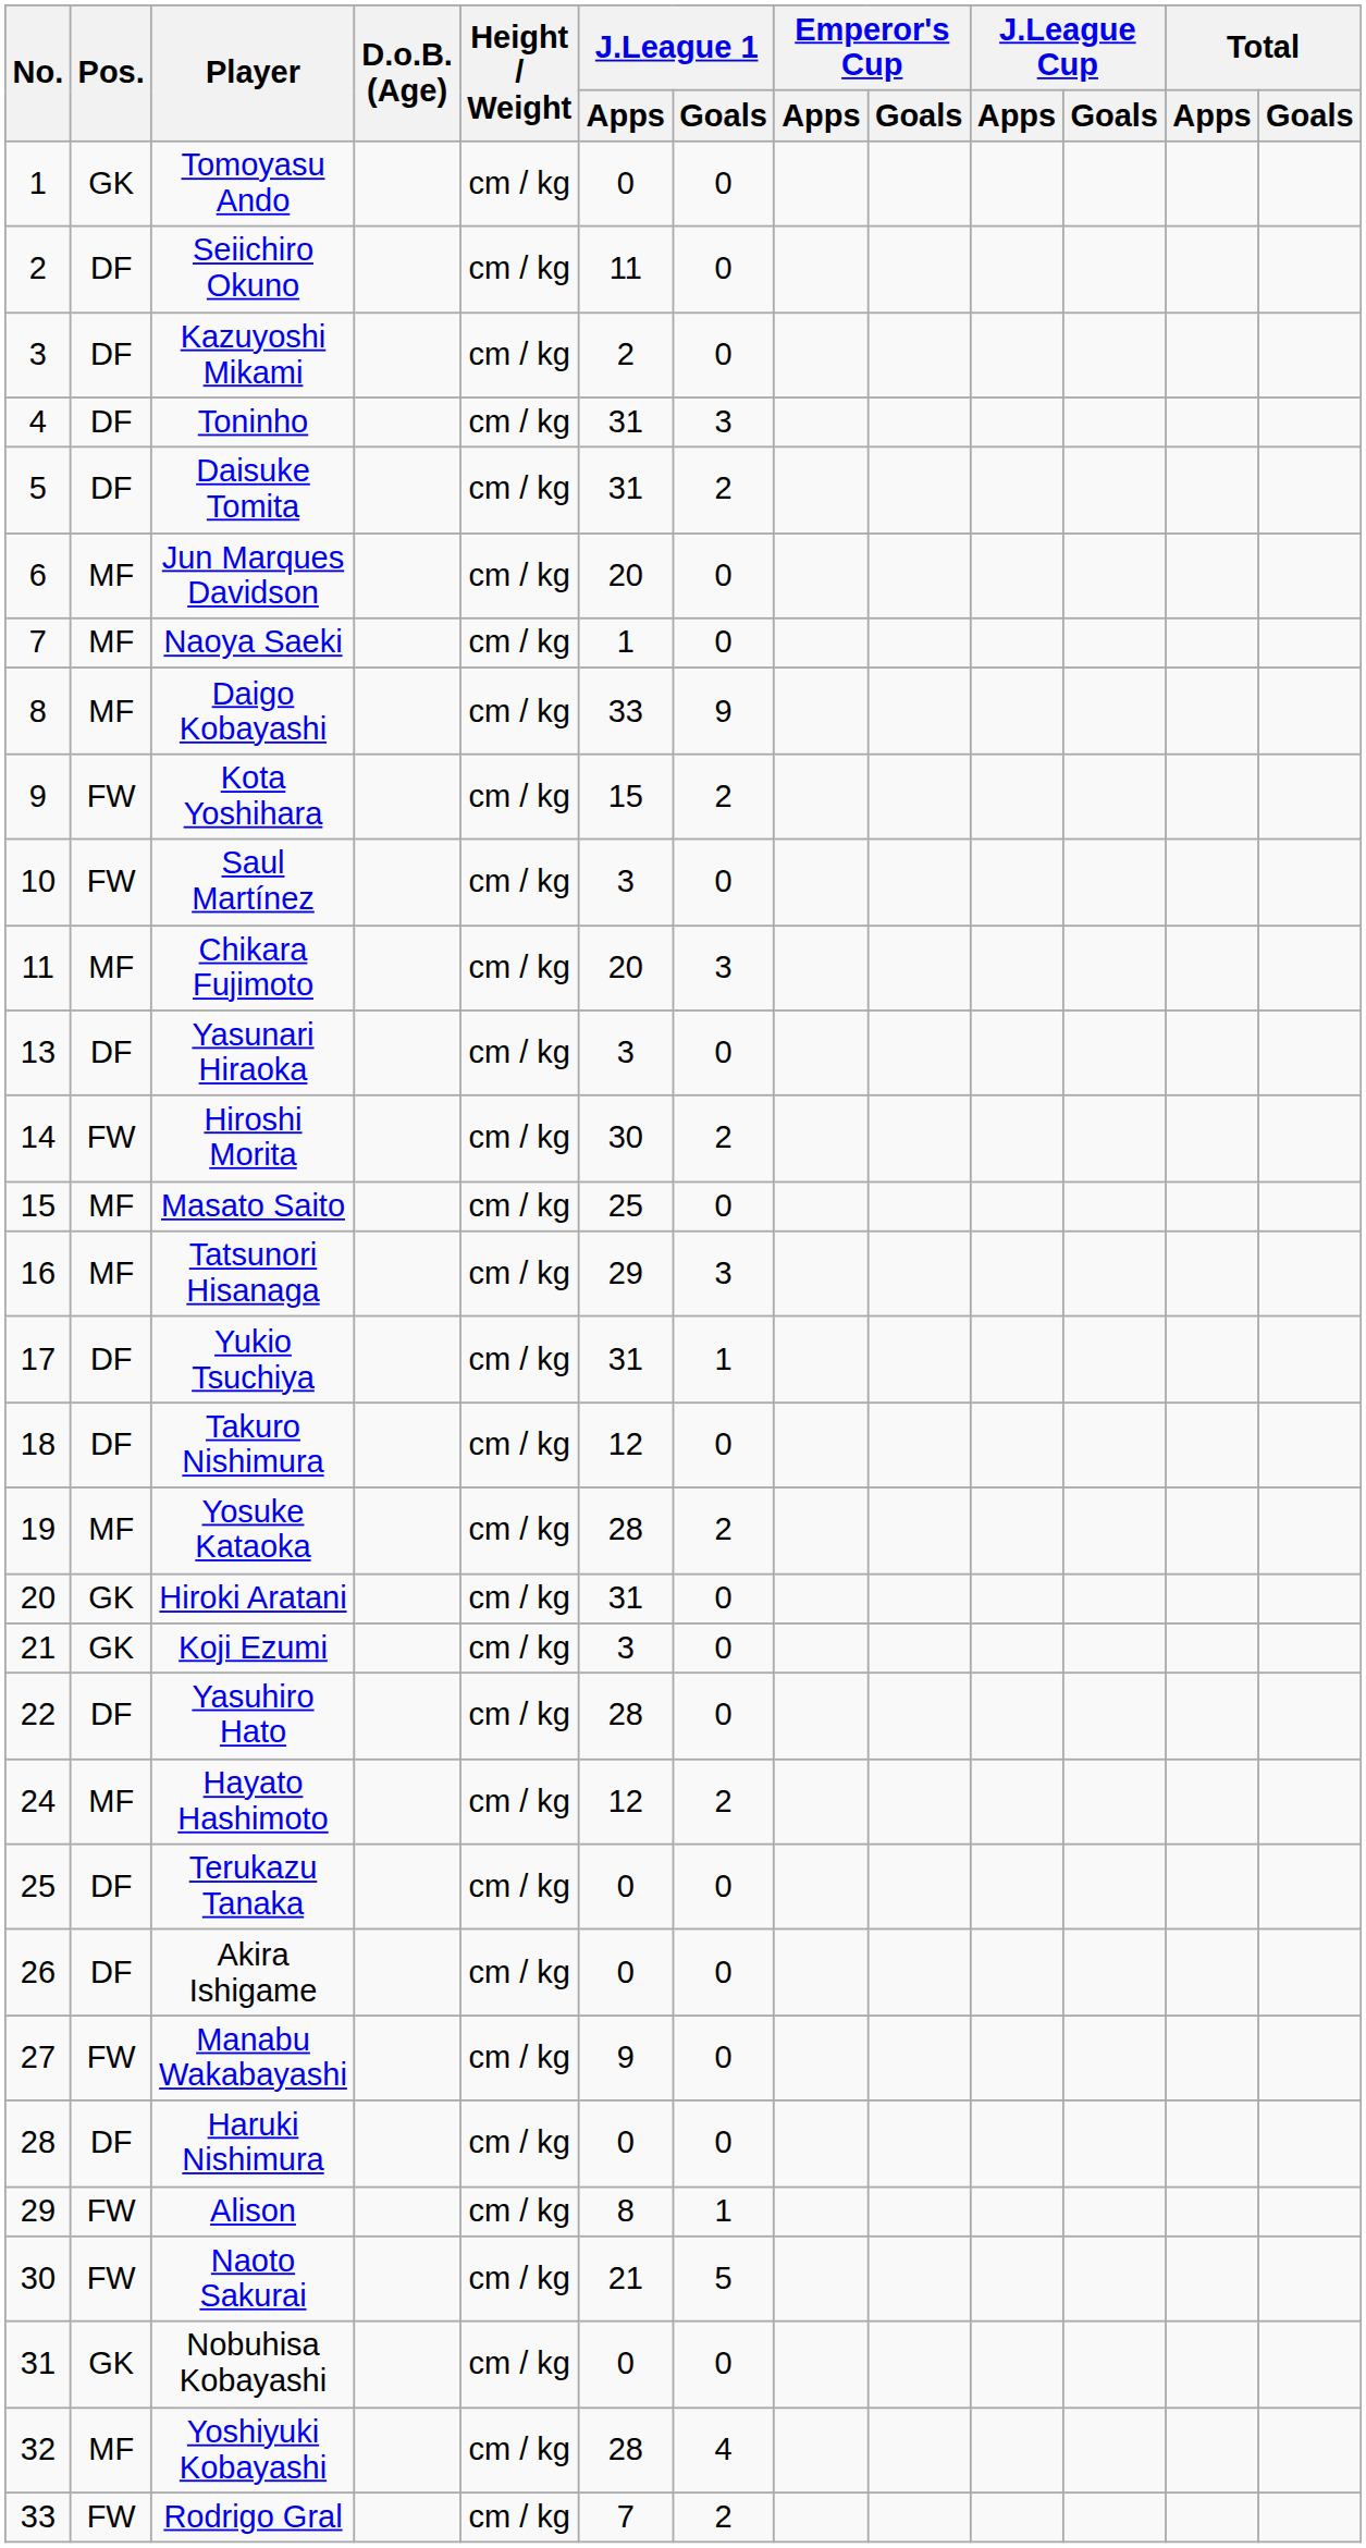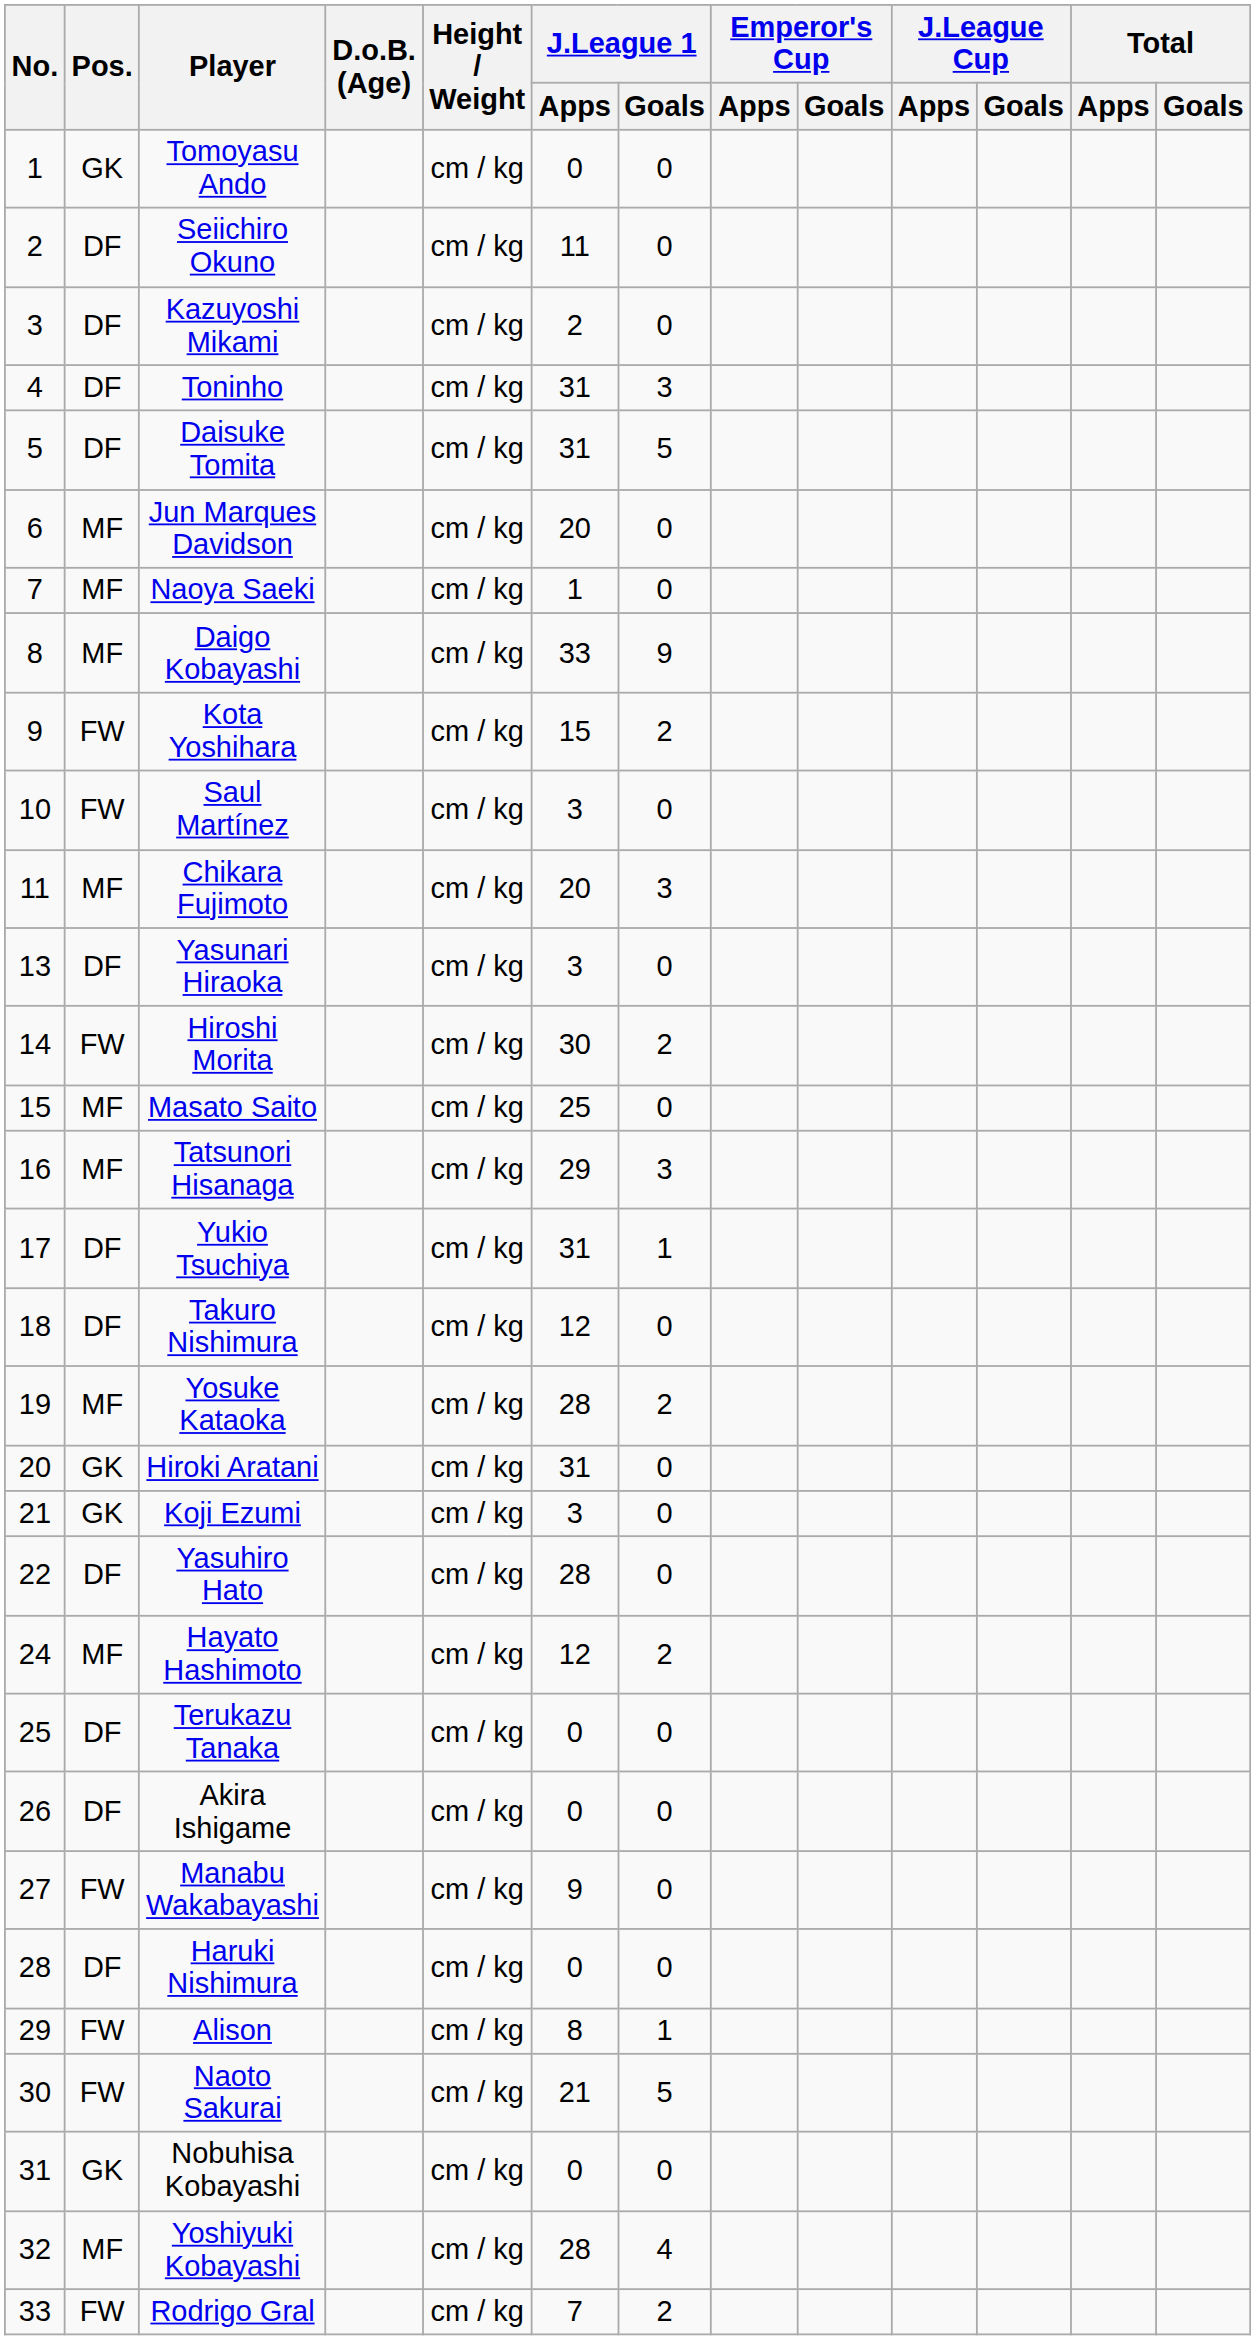Daisuke Tomita | J.League 1 / Goals: 2 -> 5
